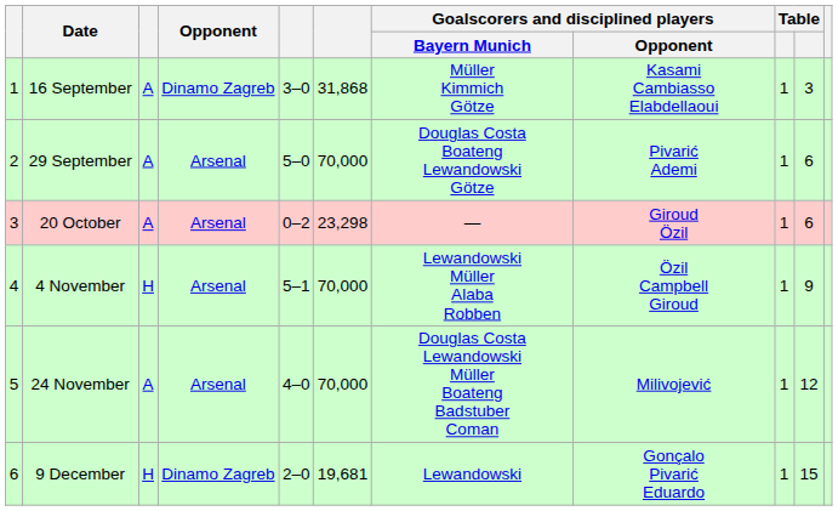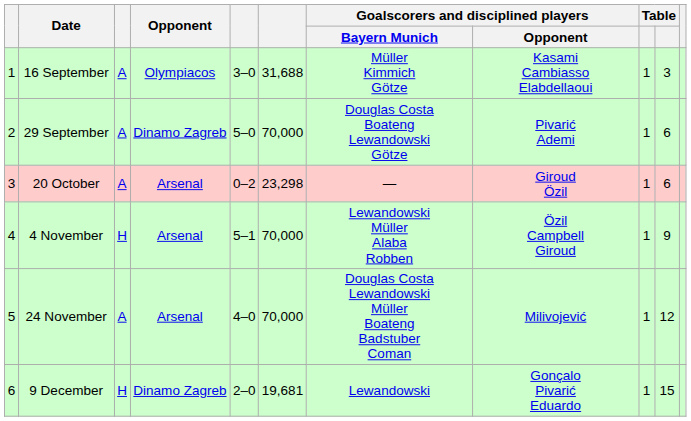16 September | Opponent: Dinamo Zagreb -> Olympiacos
16 September | column 6: 31,868 -> 31,688
29 September | Opponent: Arsenal -> Dinamo Zagreb
